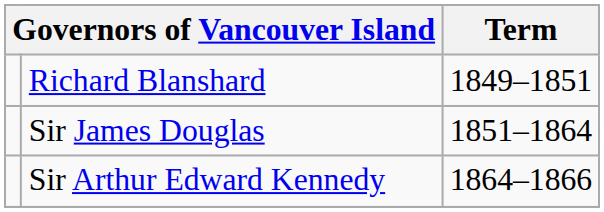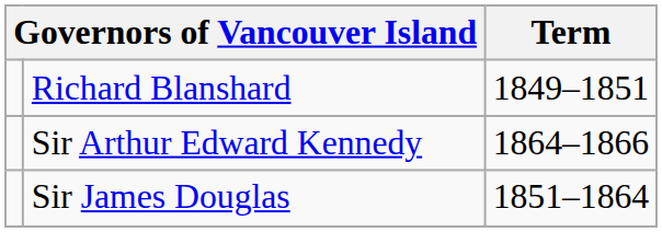rows swapped: Sir James Douglas <-> Sir Arthur Edward Kennedy
